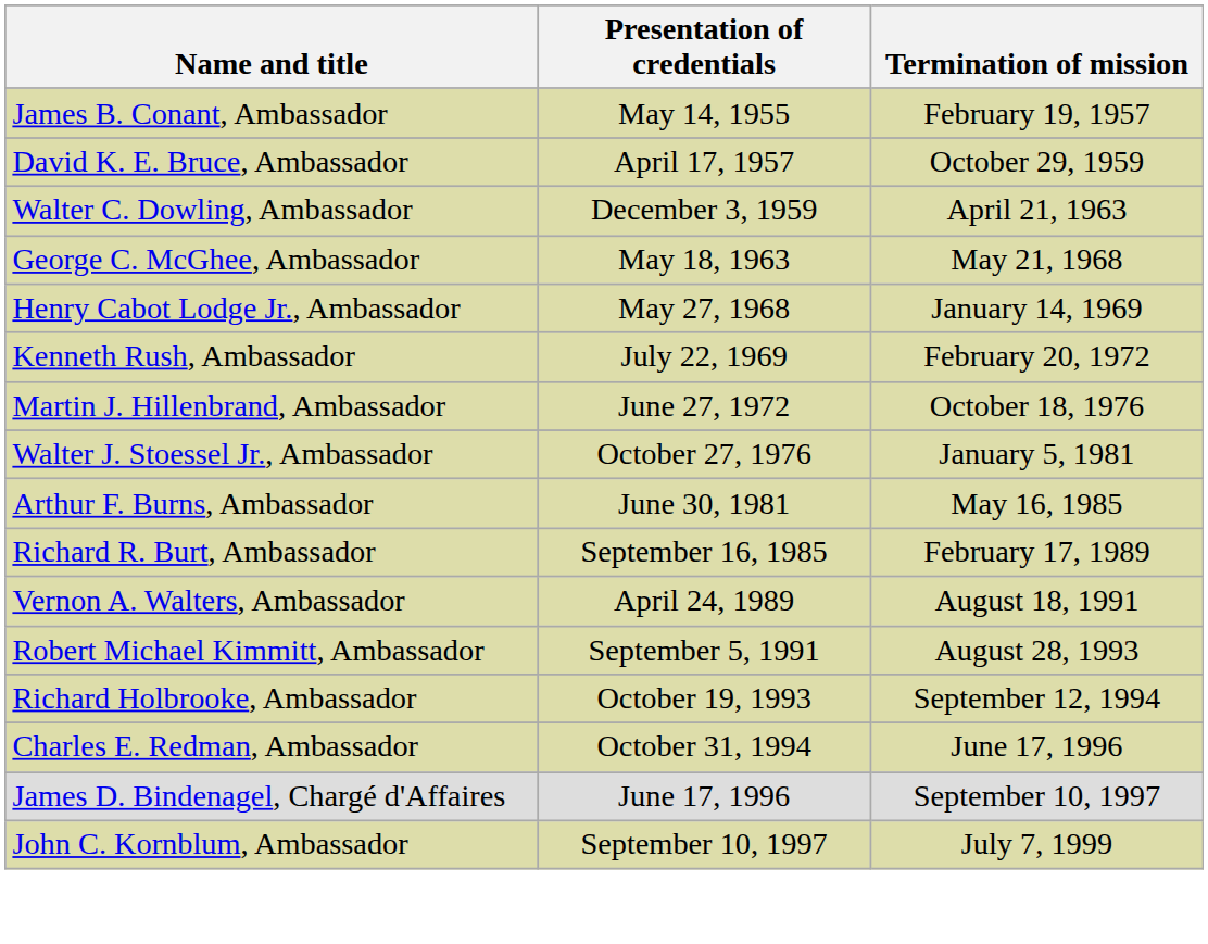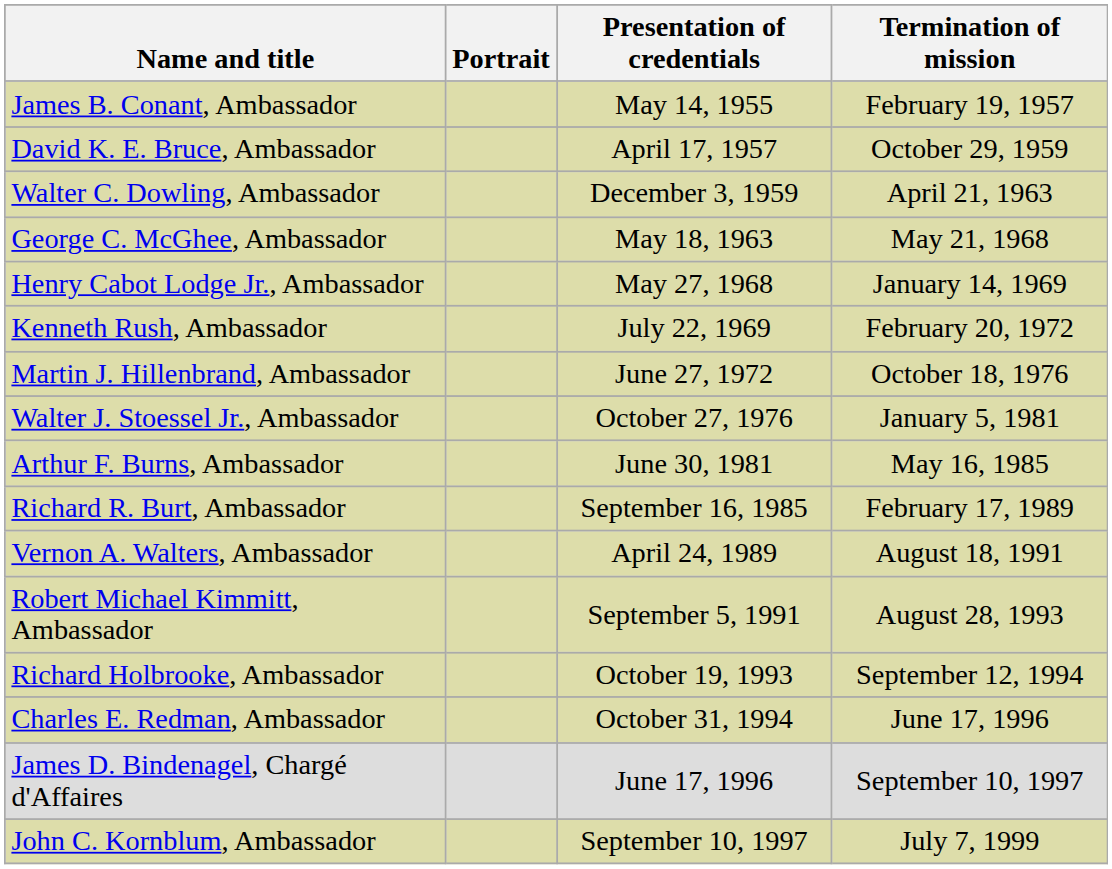+ column: Portrait
